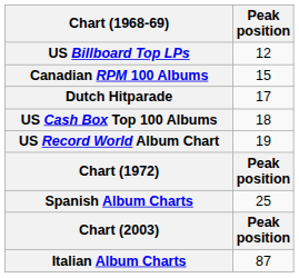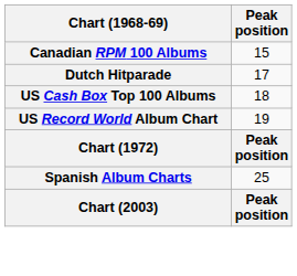- row: US Billboard Top LPs | 12
- row: Italian Album Charts | 87
